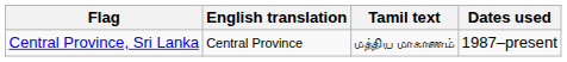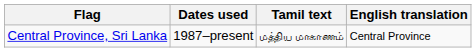columns swapped: Dates used <-> English translation
